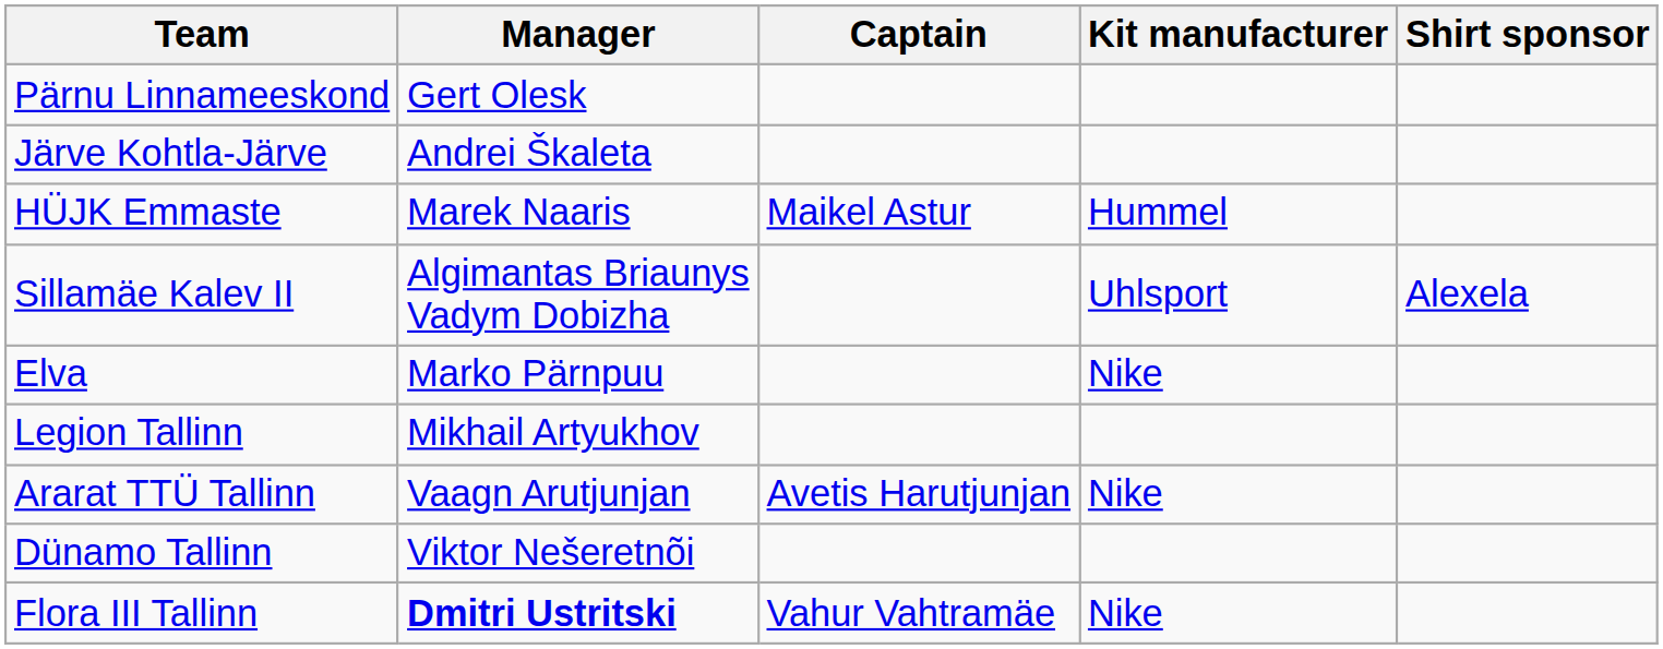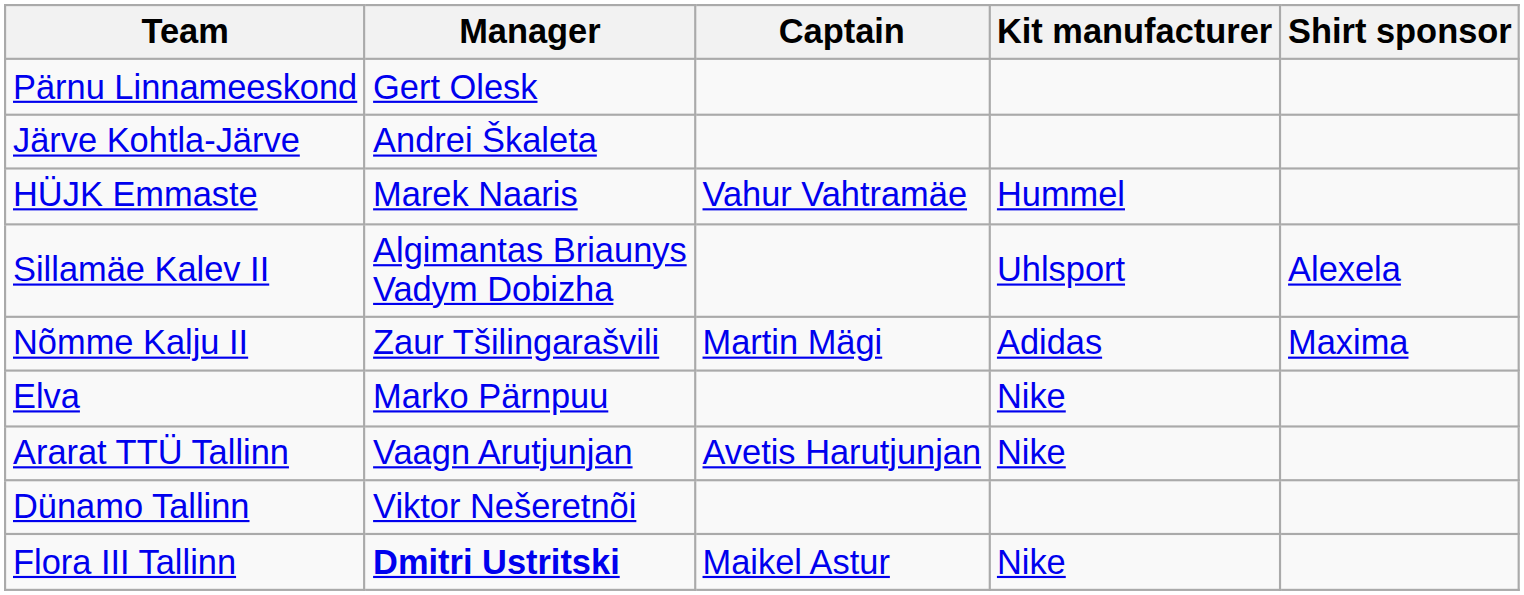HÜJK Emmaste | Captain: Maikel Astur -> Vahur Vahtramäe
+ row: Nõmme Kalju II | Zaur Tšilingarašvili | Martin Mägi | Adidas | Maxima
- row: Legion Tallinn | Mikhail Artyukhov
Flora III Tallinn | Captain: Vahur Vahtramäe -> Maikel Astur
